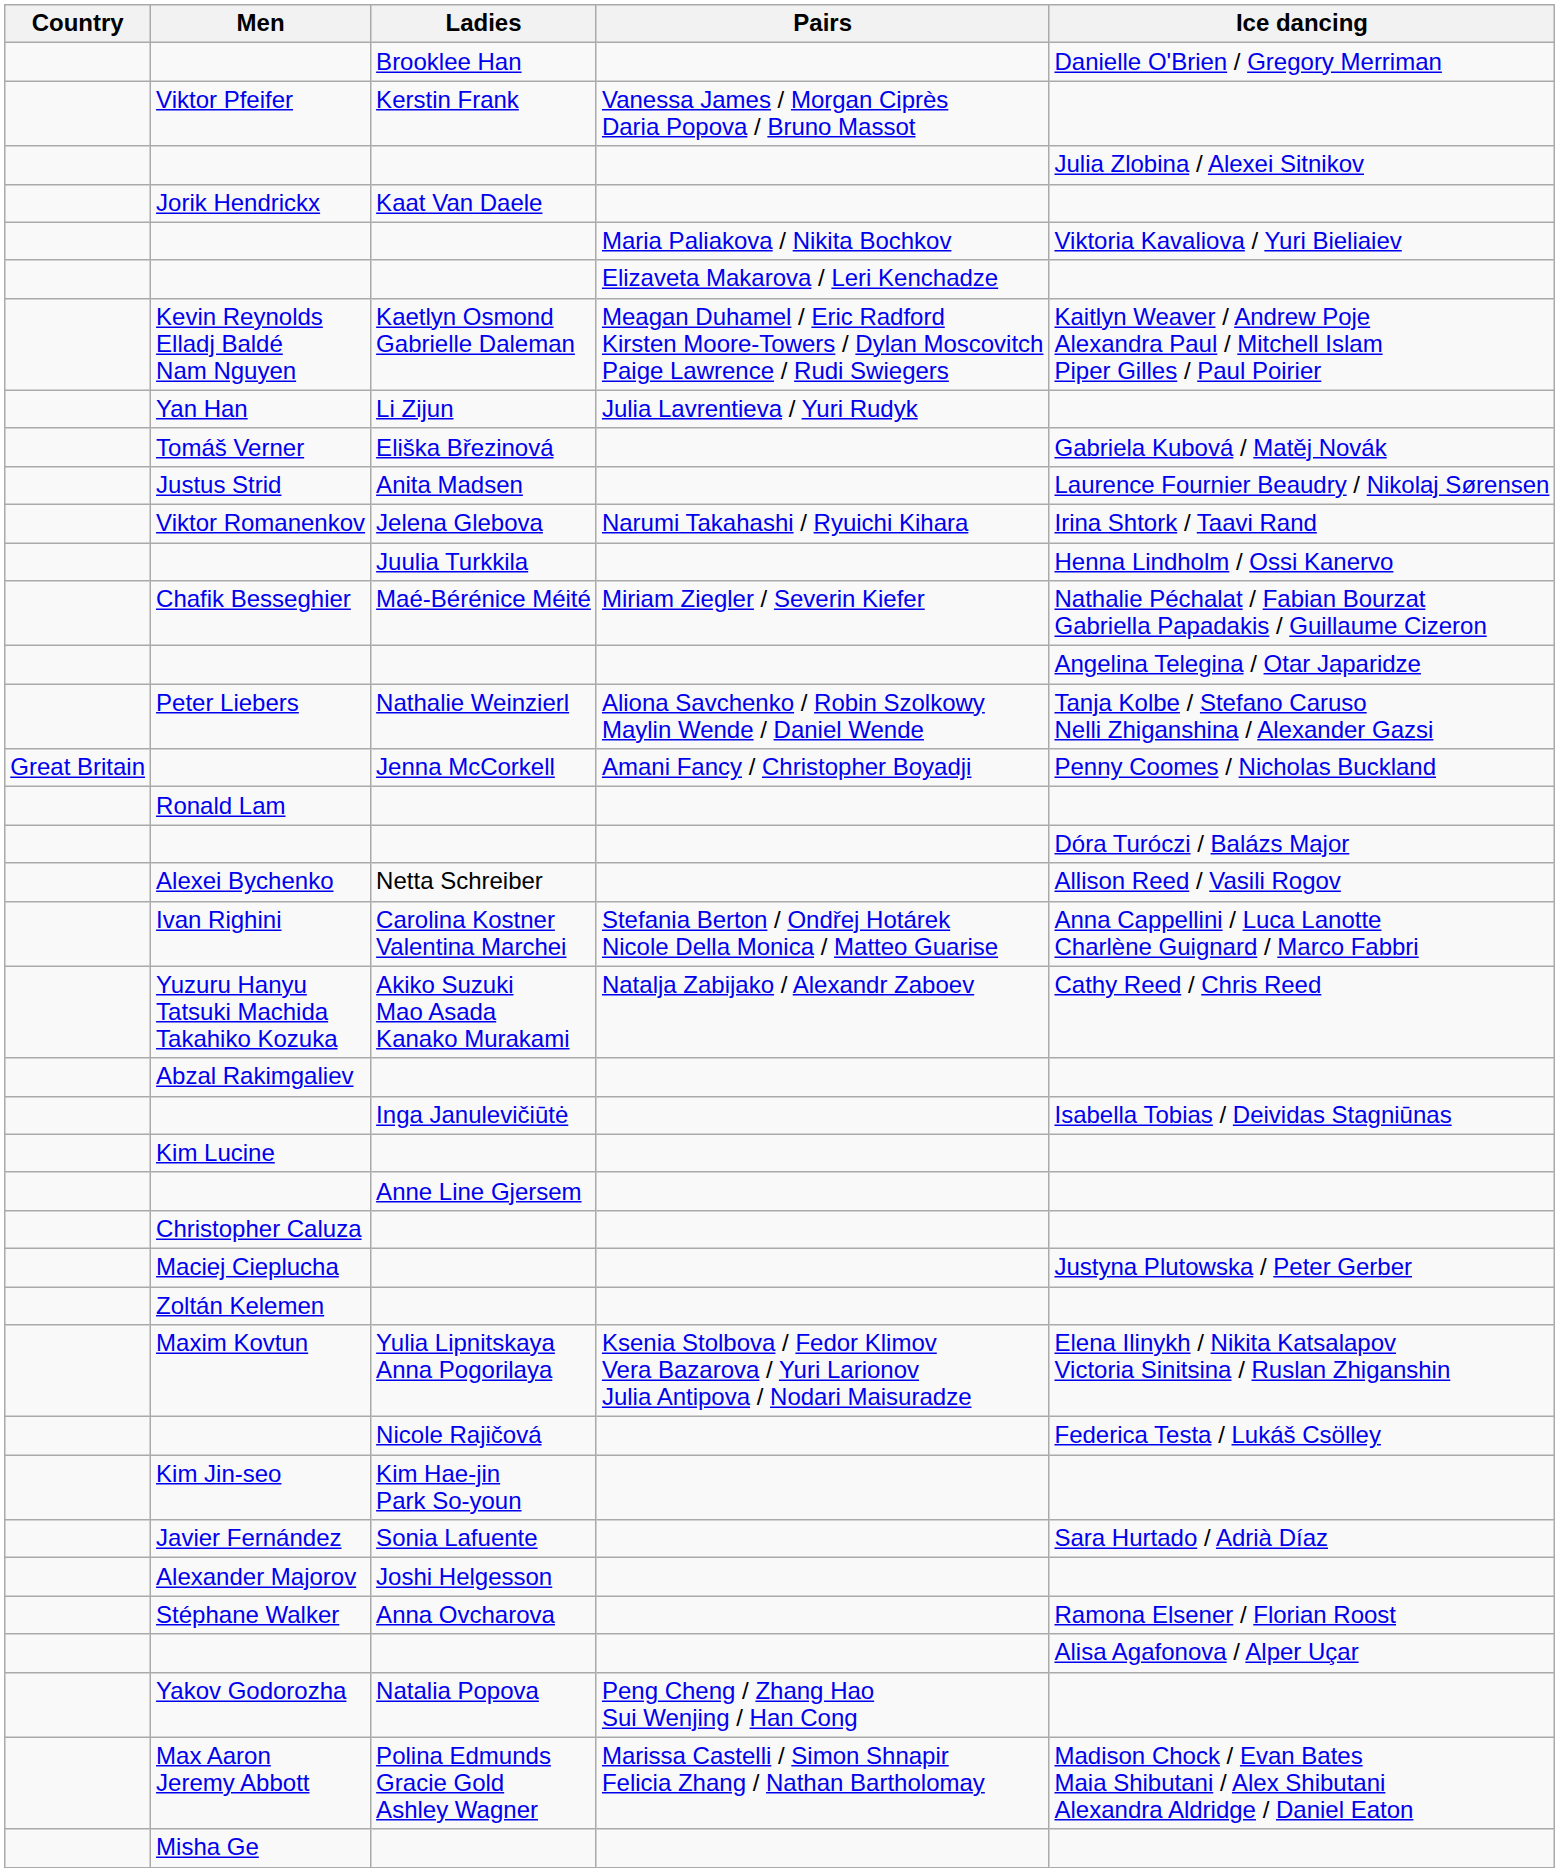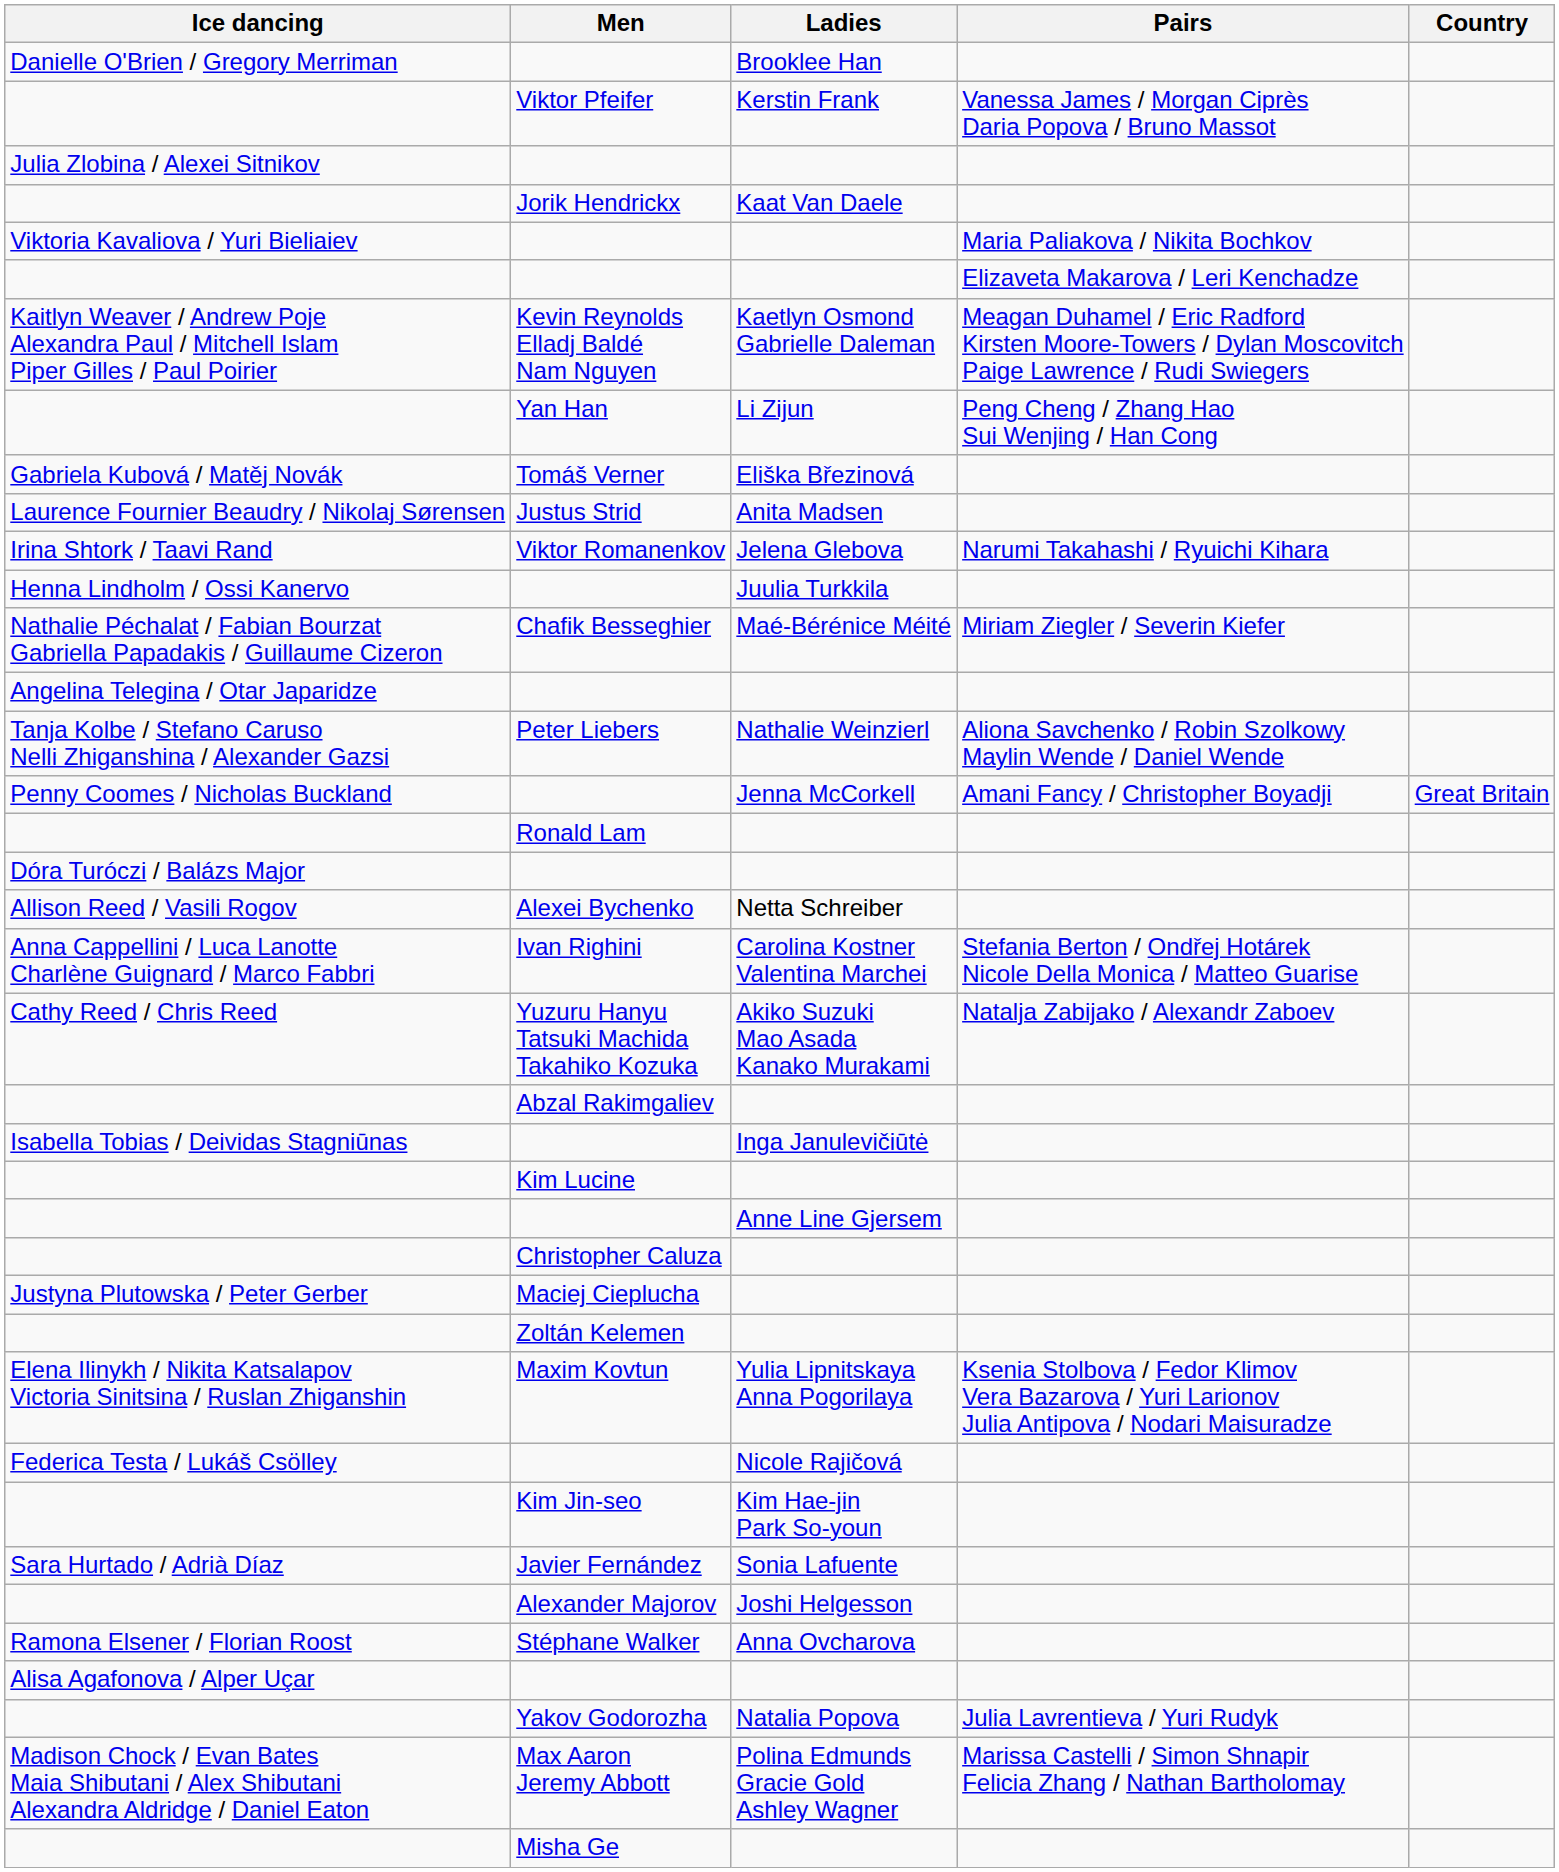columns swapped: Country <-> Ice dancing
Yan Han | Pairs: Julia Lavrentieva / Yuri Rudyk -> Peng Cheng / Zhang Hao Sui Wenjing / Han Cong
Yakov Godorozha | Pairs: Peng Cheng / Zhang Hao Sui Wenjing / Han Cong -> Julia Lavrentieva / Yuri Rudyk
